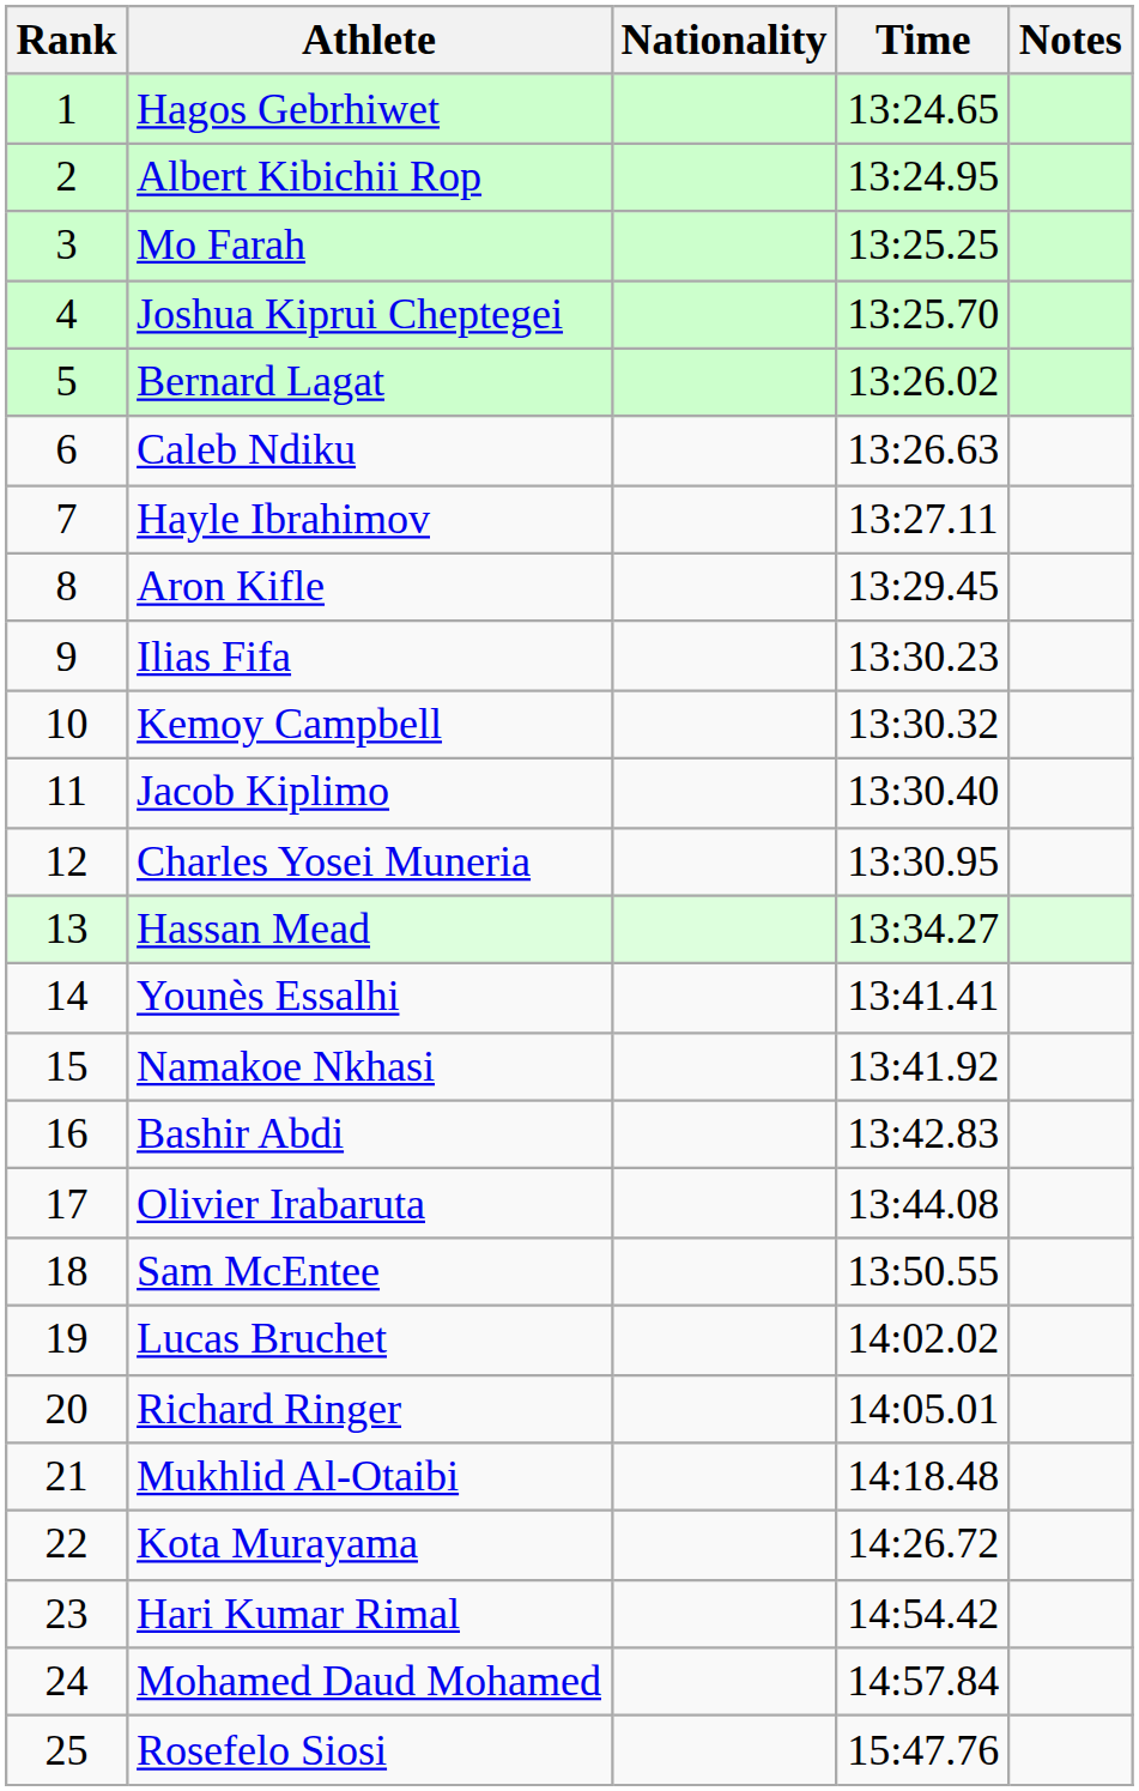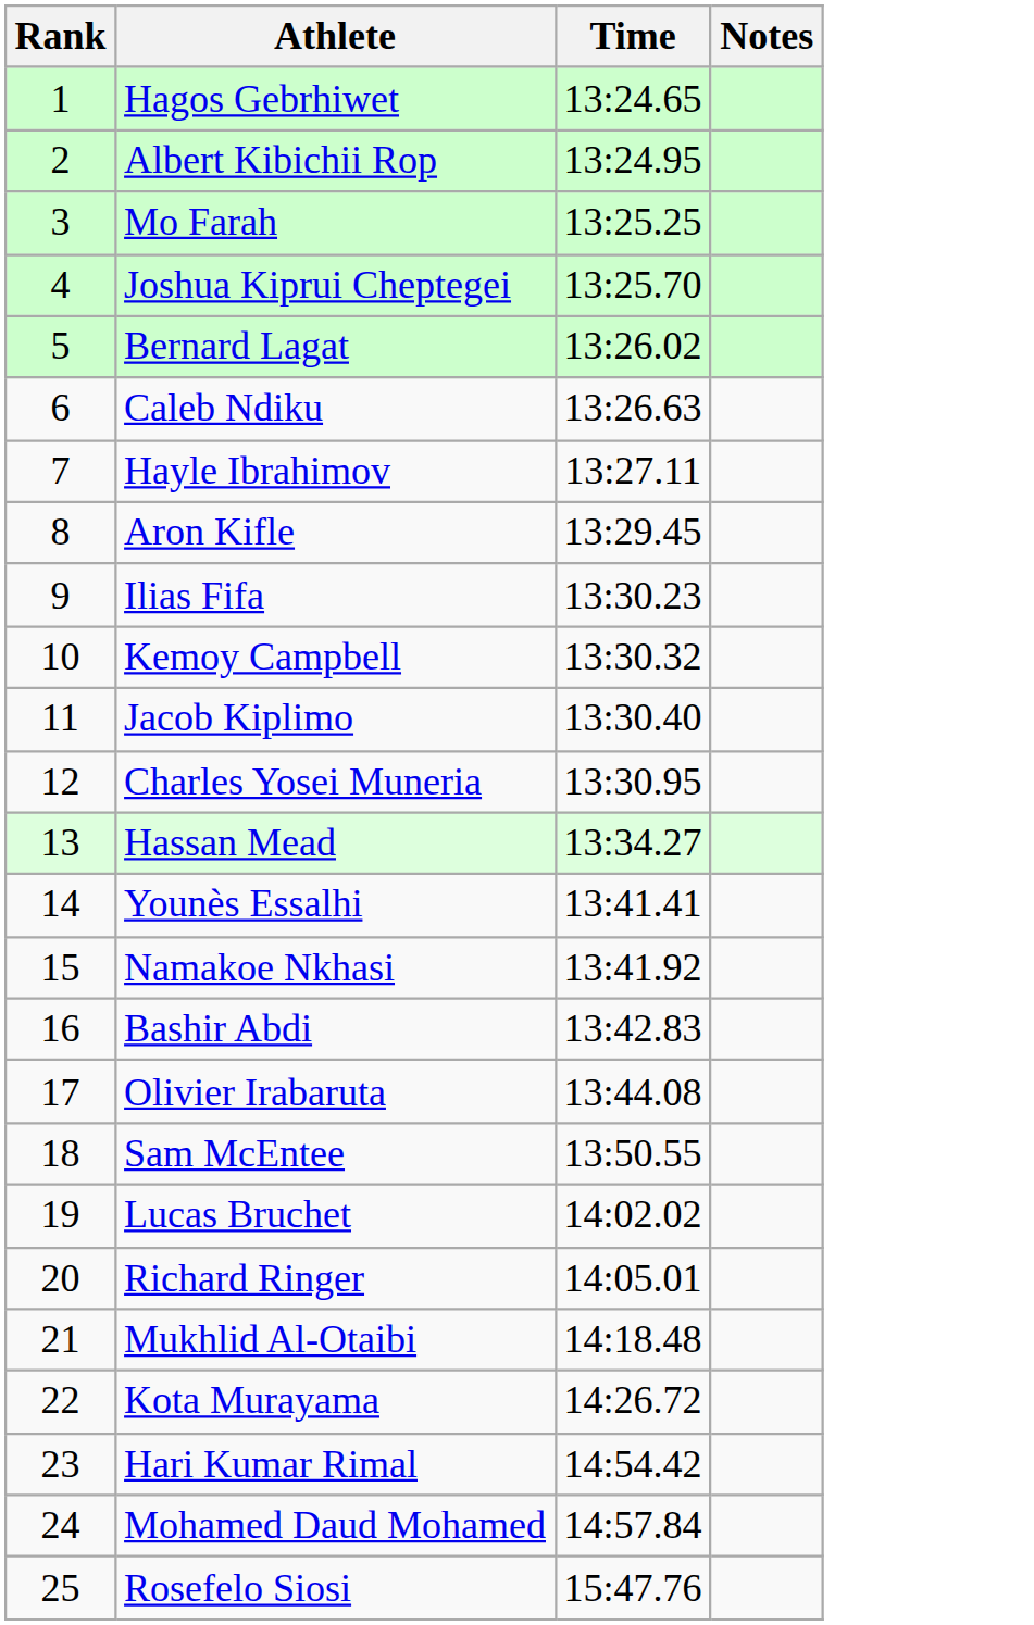- column: Nationality
